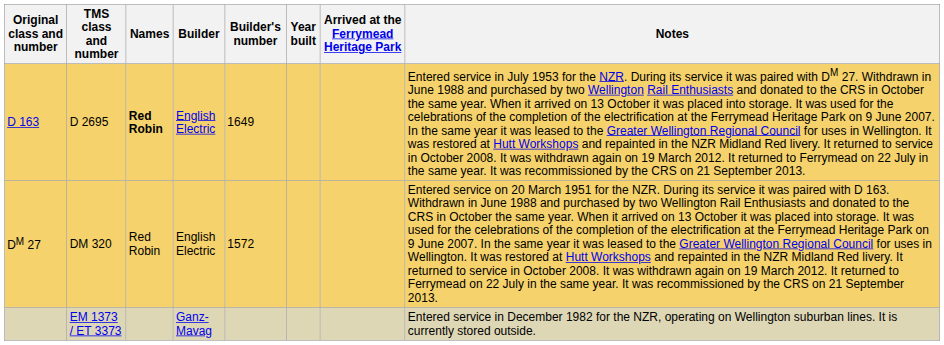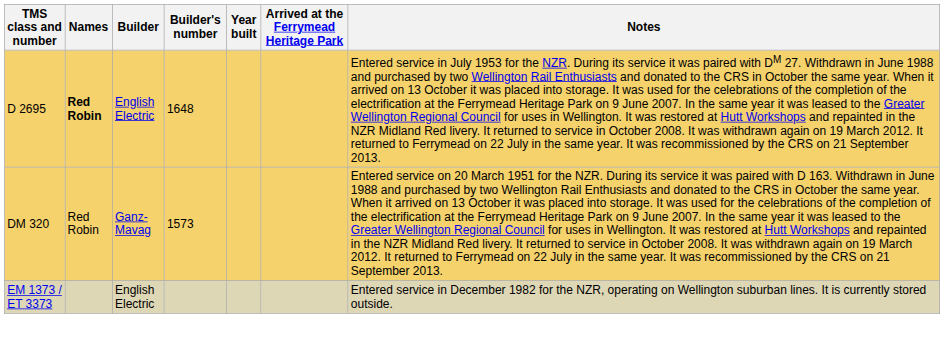- column: Original class and number | D 163 | DM 27
D 2695 | Builder's number: 1649 -> 1648
DM 320 | Builder: English Electric -> Ganz-Mavag
DM 320 | Builder's number: 1572 -> 1573
EM 1373 / ET 3373 | Builder: Ganz-Mavag -> English Electric
